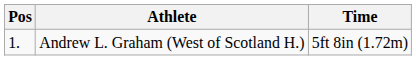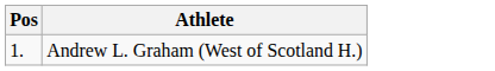- column: Time | 5ft 8in (1.72m)
